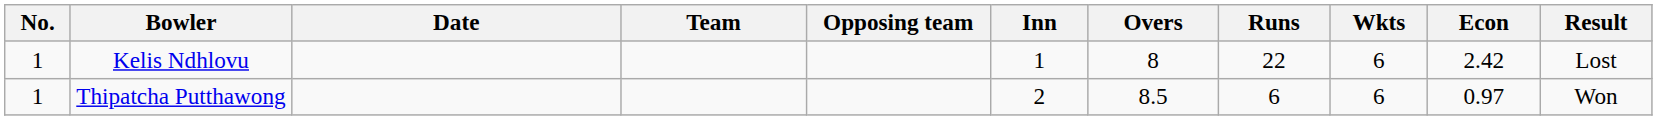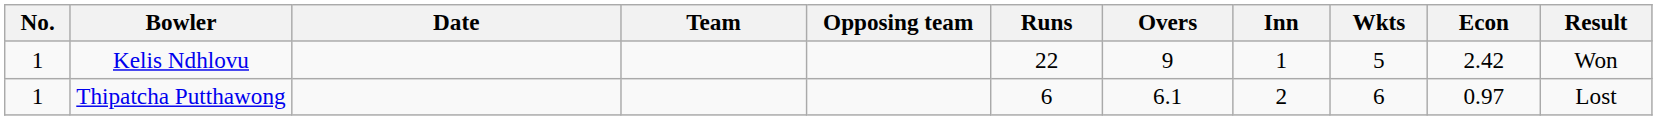columns swapped: Inn <-> Runs
Kelis Ndhlovu | Overs: 8 -> 9
Kelis Ndhlovu | Wkts: 6 -> 5
Kelis Ndhlovu | Result: Lost -> Won
Thipatcha Putthawong | Overs: 8.5 -> 6.1
Thipatcha Putthawong | Result: Won -> Lost
